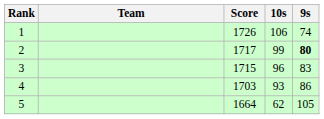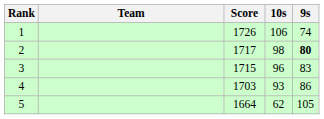2 | 10s: 99 -> 98
